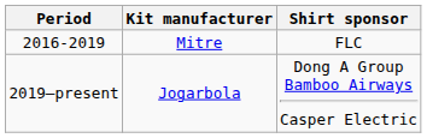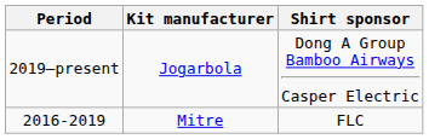rows swapped: 2016-2019 <-> 2019–present
